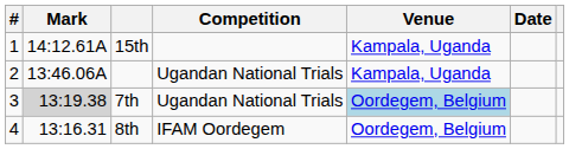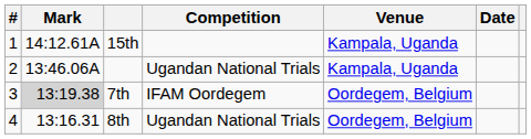7th | Competition: Ugandan National Trials -> IFAM Oordegem
7th | Venue: lightblue background -> no background
8th | Competition: IFAM Oordegem -> Ugandan National Trials
